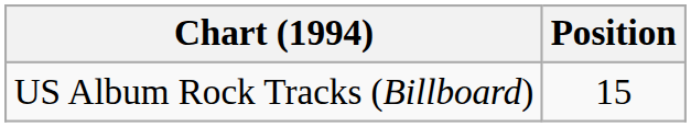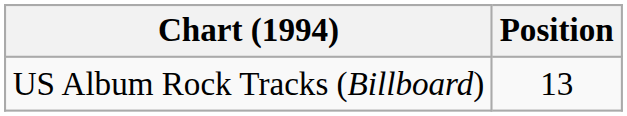US Album Rock Tracks (Billboard) | Position: 15 -> 13
